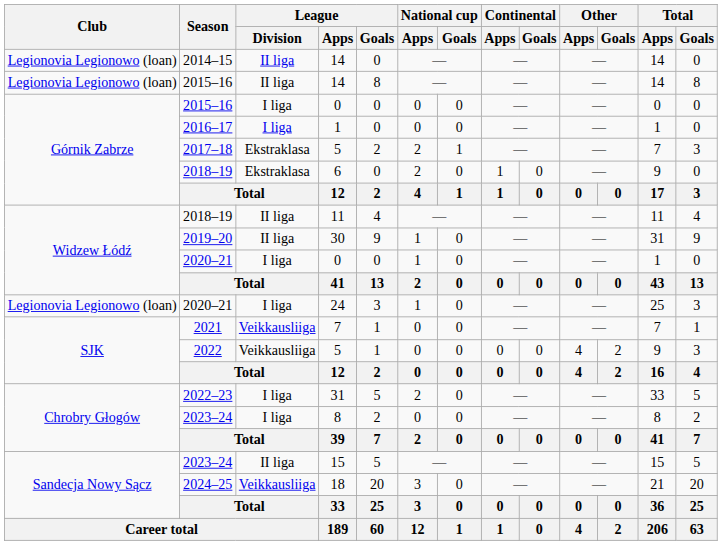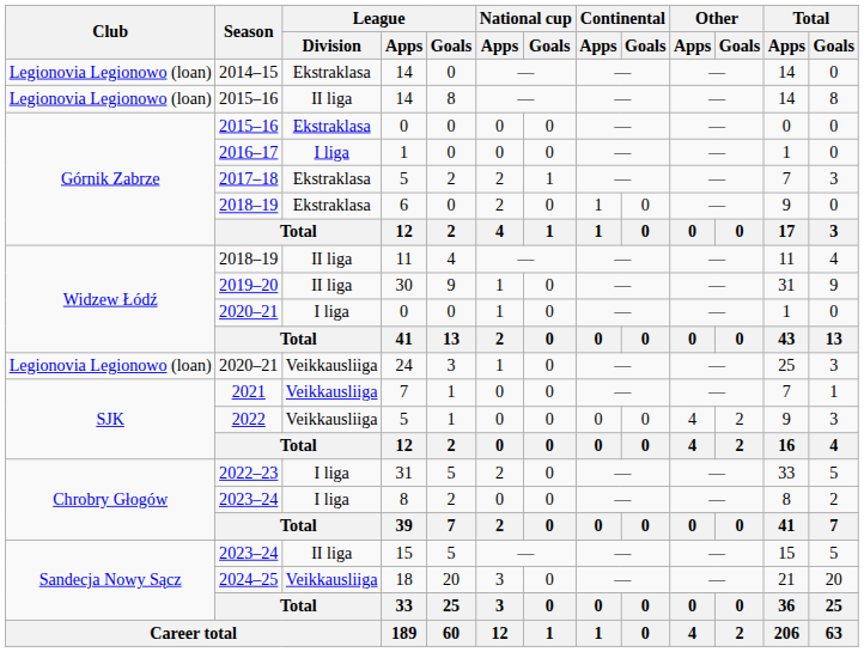2014–15 / 14 | League / Division: II liga -> Ekstraklasa
2015–16 / 0 | League / Division: I liga -> Ekstraklasa
24 | League / Division: I liga -> Veikkausliiga
